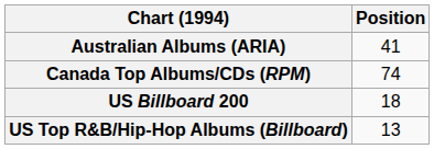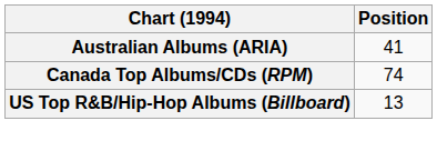- row: US Billboard 200 | 18
